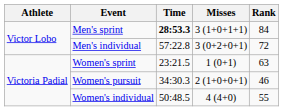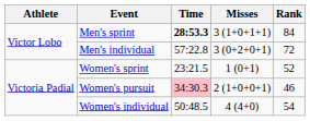Women's sprint | Rank: 63 -> 52
Women's pursuit | Time: no background -> pink background
Women's individual | Rank: 55 -> 54
